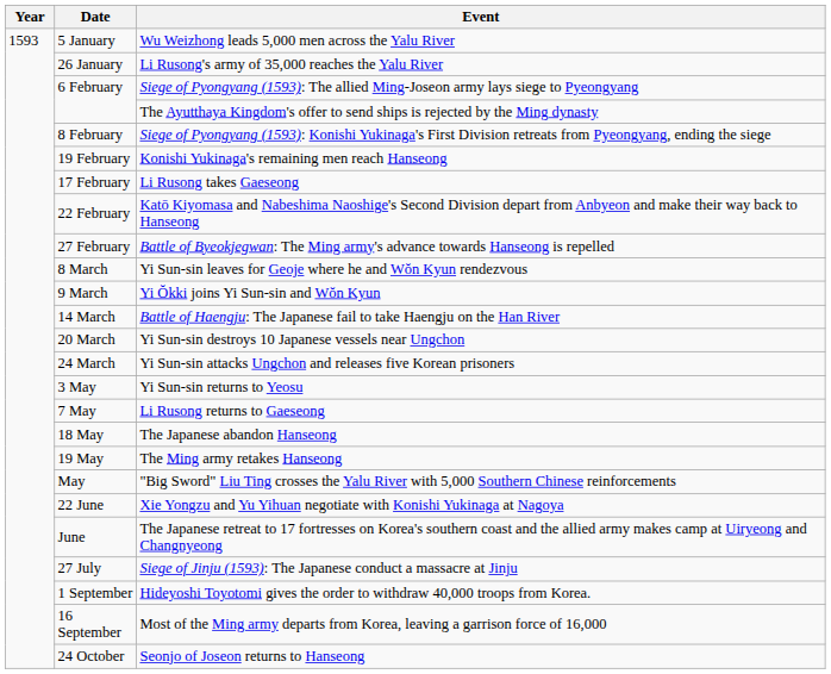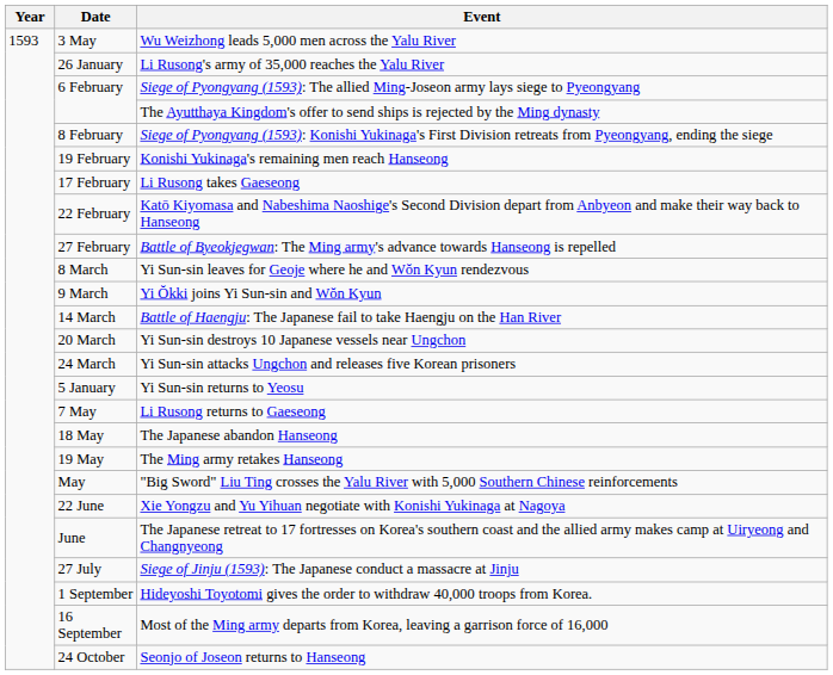Wu Weizhong leads 5,000 men across the Yalu River | Date: 5 January -> 3 May
Yi Sun-sin returns to Yeosu | Date: 3 May -> 5 January
